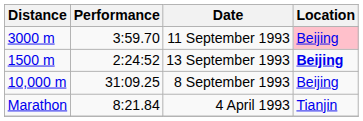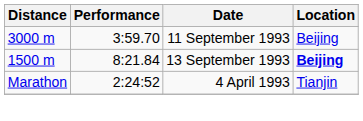11 September 1993 | Location: pink background -> no background
13 September 1993 | Performance: 2:24:52 -> 8:21.84
- row: 10,000 m | 31:09.25 | 8 September 1993 | Beijing
4 April 1993 | Performance: 8:21.84 -> 2:24:52
